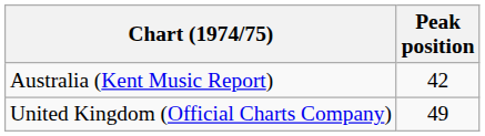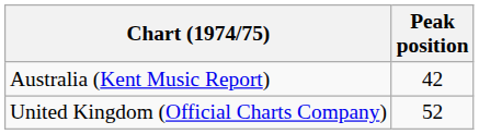United Kingdom (Official Charts Company) | Peak position: 49 -> 52
